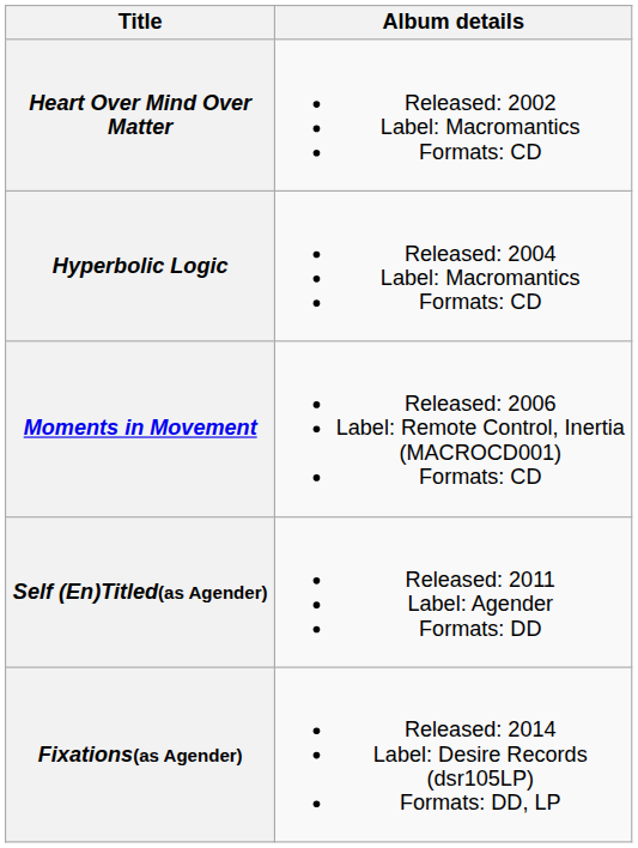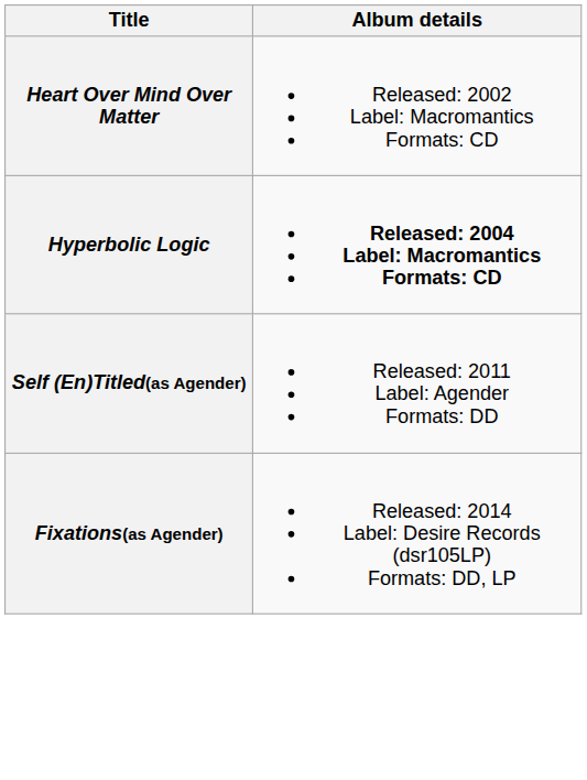Hyperbolic Logic | Album details: normal -> bold
- row: Moments in Movement | Released: 2006 Label: Remote Control, Inertia (MACROCD001) Formats: CD
